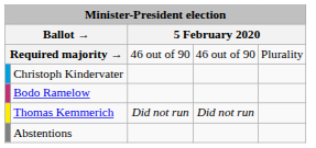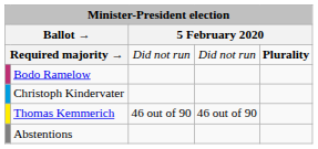Required majority → | column 3: 46 out of 90 -> Did not run
Required majority → | column 4: 46 out of 90 -> Did not run
Required majority → | column 5: normal -> bold
rows swapped: Bodo Ramelow <-> Christoph Kindervater
Thomas Kemmerich | column 3: Did not run -> 46 out of 90
Thomas Kemmerich | column 4: Did not run -> 46 out of 90
